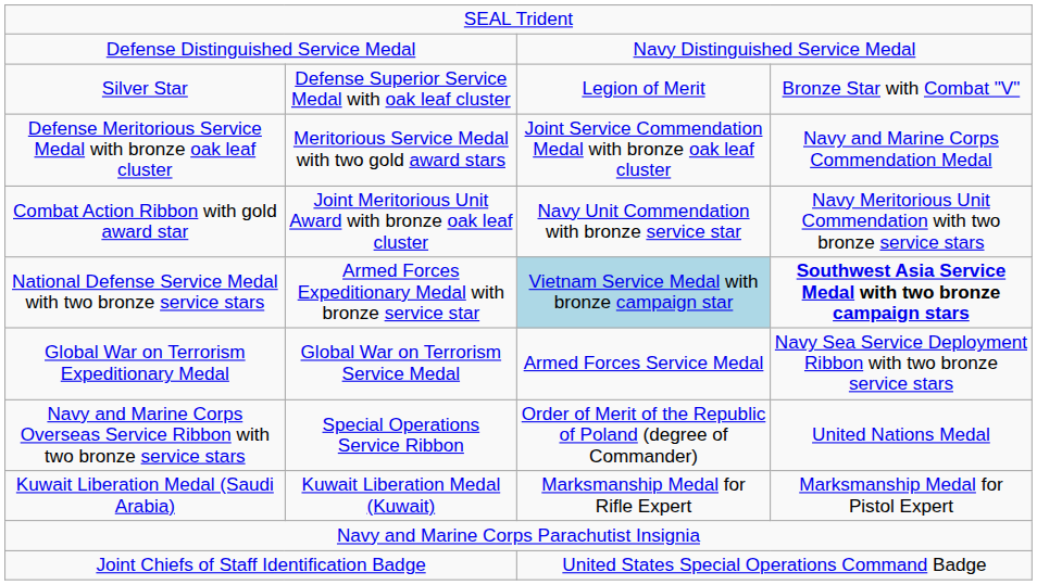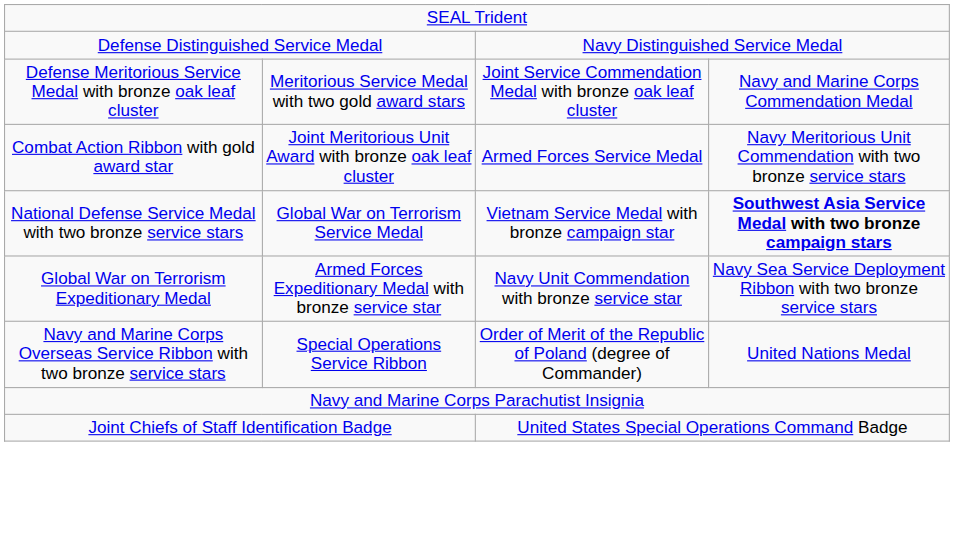- row: Silver Star | Defense Superior Service Medal with oak leaf cluster | Legion of Merit | Bronze Star with Combat "V"
Combat Action Ribbon with gold award star | column 3: Navy Unit Commendation with bronze service star -> Armed Forces Service Medal
National Defense Service Medal with two bronze service stars | column 2: Armed Forces Expeditionary Medal with bronze service star -> Global War on Terrorism Service Medal
National Defense Service Medal with two bronze service stars | column 3: lightblue background -> no background
Global War on Terrorism Expeditionary Medal | column 2: Global War on Terrorism Service Medal -> Armed Forces Expeditionary Medal with bronze service star
Global War on Terrorism Expeditionary Medal | column 3: Armed Forces Service Medal -> Navy Unit Commendation with bronze service star
- row: Kuwait Liberation Medal (Saudi Arabia) | Kuwait Liberation Medal (Kuwait) | Marksmanship Medal for Rifle Expert | Marksmanship Medal for Pistol Expert
